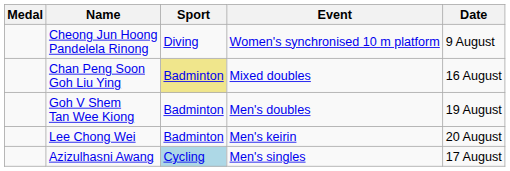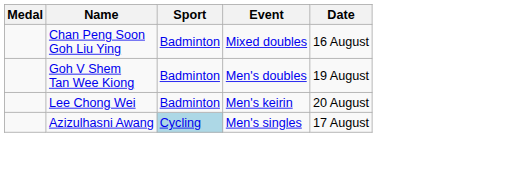- row: Cheong Jun Hoong Pandelela Rinong | Diving | Women's synchronised 10 m platform | 9 August
Chan Peng Soon Goh Liu Ying | Sport: khaki background -> no background
